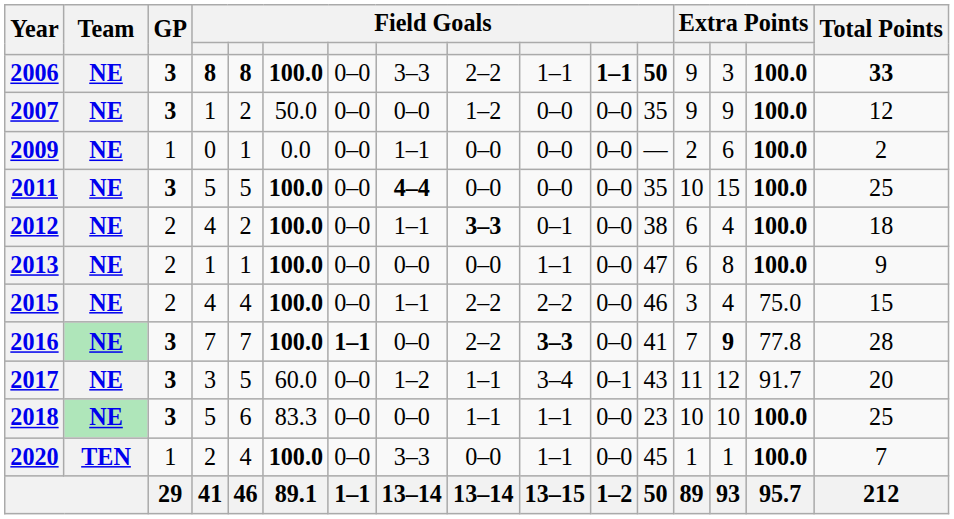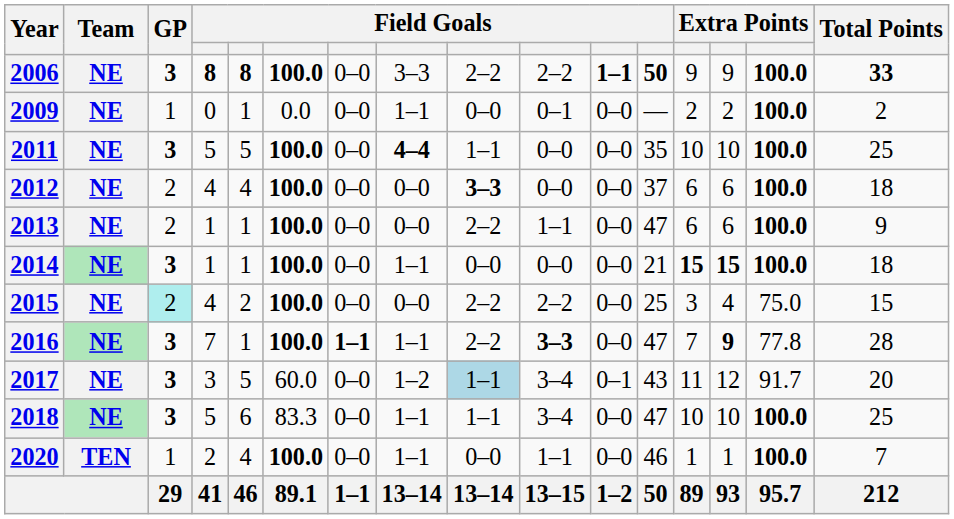2006 | column 10: 1–1 -> 2–2
2006 | column 14: 3 -> 9
- row: 2007 | NE | 3 | 1 | 2 | 50.0 | 0–0 | 0–0 | 1–2 | 0–0 | 0–0 | 35 | 9 | 9 | 100.0 | 12
2009 | column 10: 0–0 -> 0–1
2009 | column 14: 6 -> 2
2011 | column 9: 0–0 -> 1–1
2011 | column 14: 15 -> 10
2012 | column 5: 2 -> 4
2012 | column 8: 1–1 -> 0–0
2012 | column 10: 0–1 -> 0–0
2012 | column 12: 38 -> 37
2012 | column 14: 4 -> 6
2013 | column 9: 0–0 -> 2–2
2013 | column 14: 8 -> 6
+ row: 2014 | NE | 3 | 1 | 1 | 100.0 | 0–0 | 1–1 | 0–0 | 0–0 | 0–0 | 21 | 15 | 15 | 100.0 | 18
2015 | GP: no background -> paleturquoise background
2015 | column 5: 4 -> 2
2015 | column 8: 1–1 -> 0–0
2015 | column 12: 46 -> 25
2016 | column 5: 7 -> 1
2016 | column 8: 0–0 -> 1–1
2016 | column 12: 41 -> 47
2017 | column 9: no background -> lightblue background
2018 | column 8: 0–0 -> 1–1
2018 | column 10: 1–1 -> 3–4
2018 | column 12: 23 -> 47
2020 | column 8: 3–3 -> 1–1
2020 | column 12: 45 -> 46
